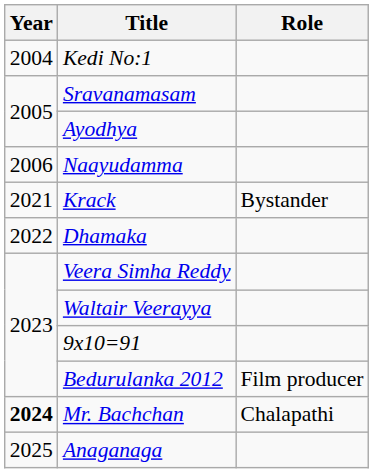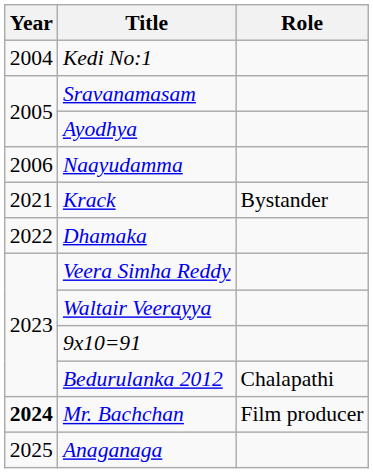Bedurulanka 2012 | Role: Film producer -> Chalapathi
Mr. Bachchan | Role: Chalapathi -> Film producer
